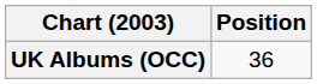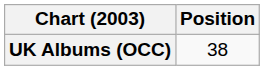UK Albums (OCC) | Position: 36 -> 38
